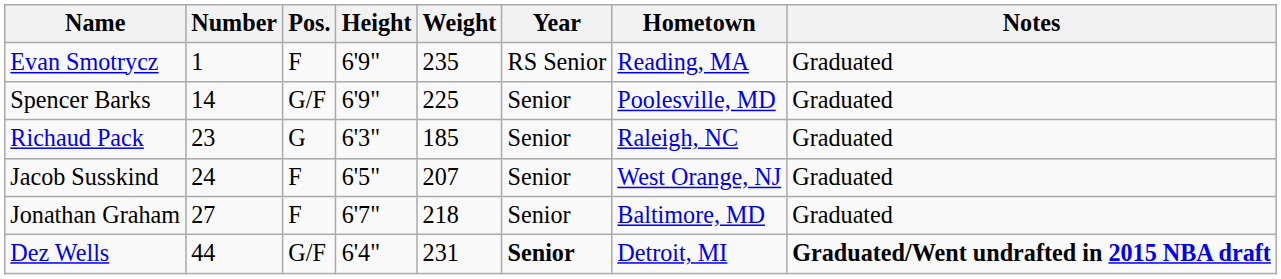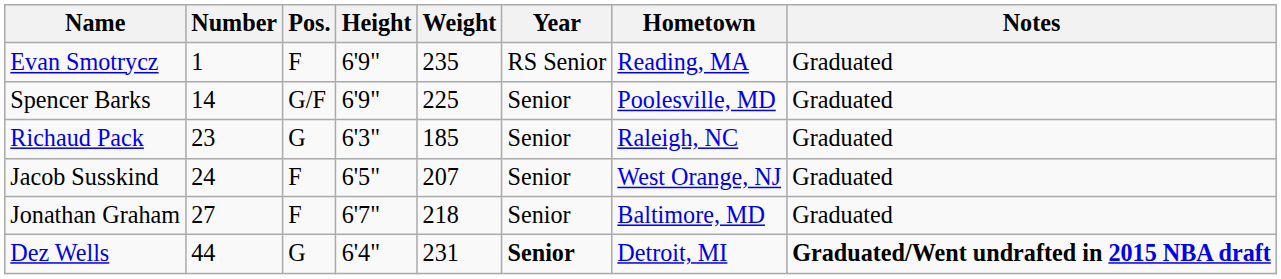Dez Wells | Pos.: G/F -> G
